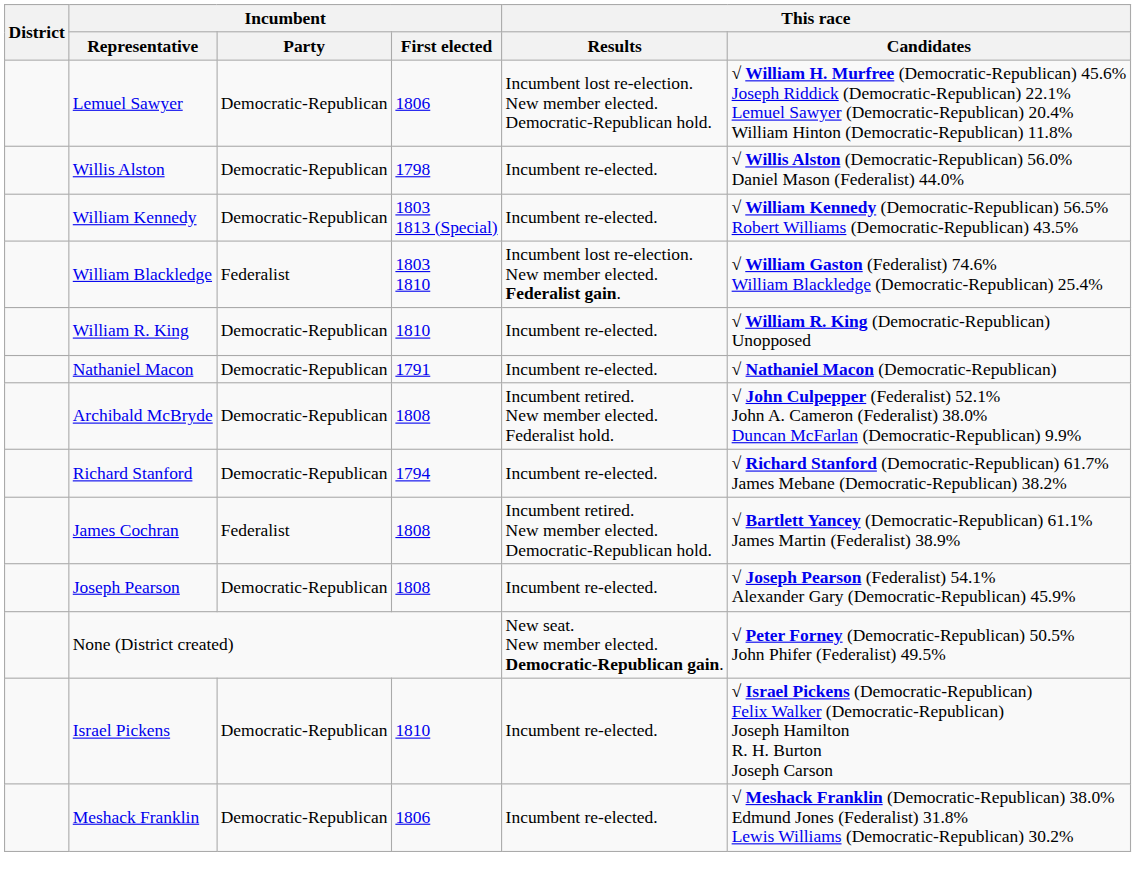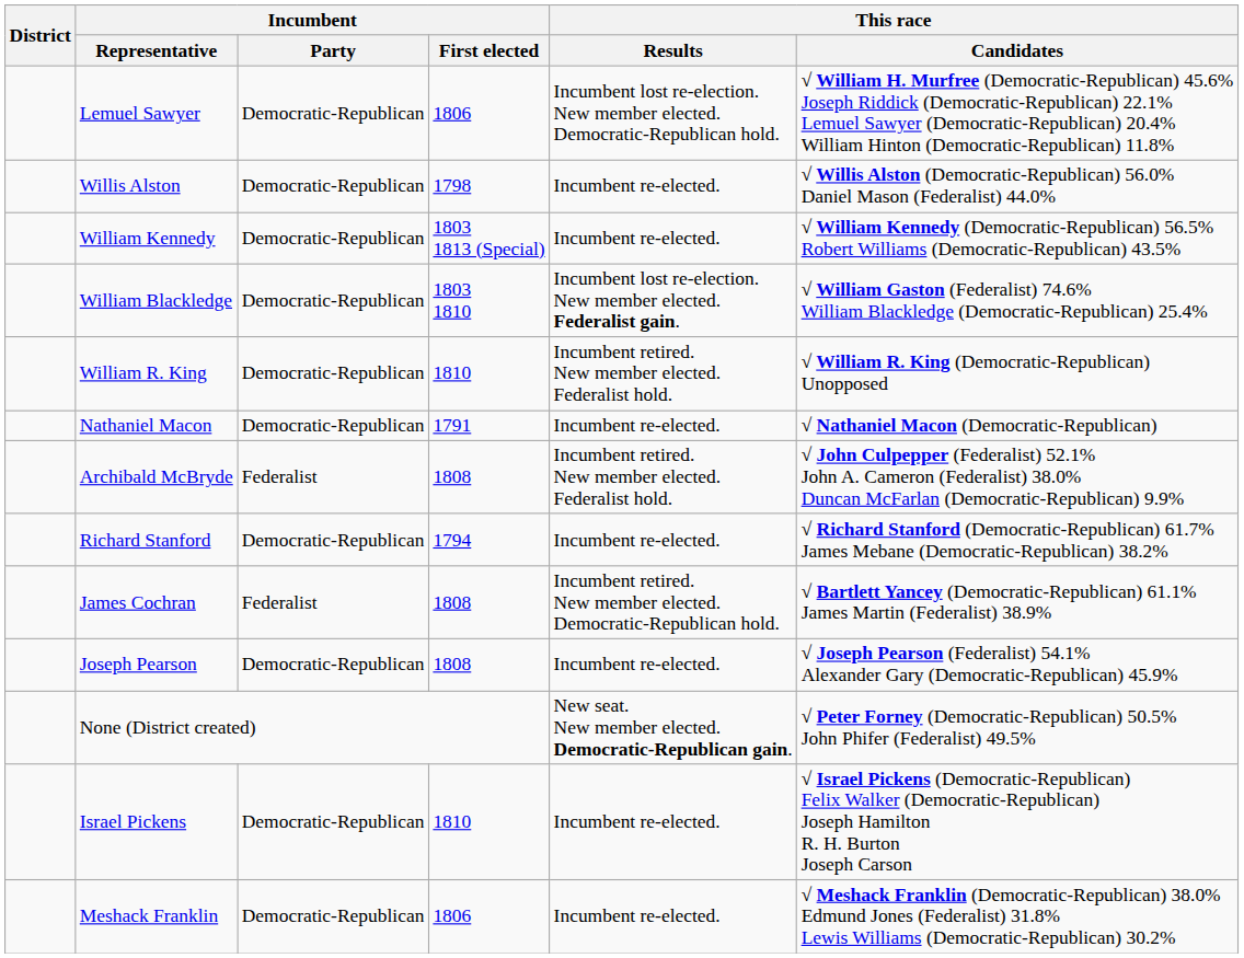William Blackledge | Incumbent / Party: Federalist -> Democratic-Republican
William R. King | This race / Results: Incumbent re-elected. -> Incumbent retired. New member elected. Federalist hold.
Archibald McBryde | Incumbent / Party: Democratic-Republican -> Federalist
